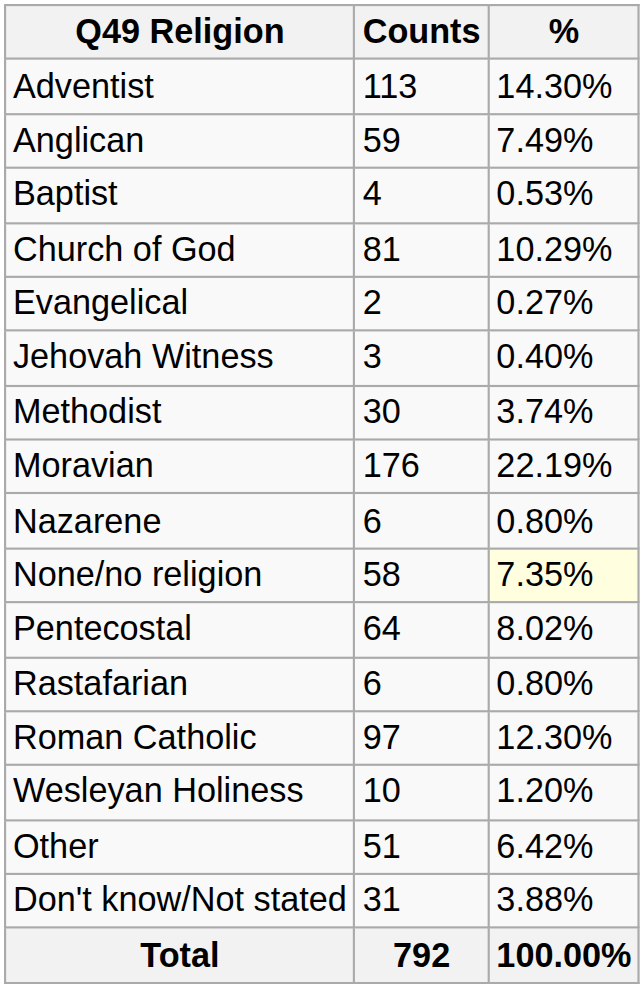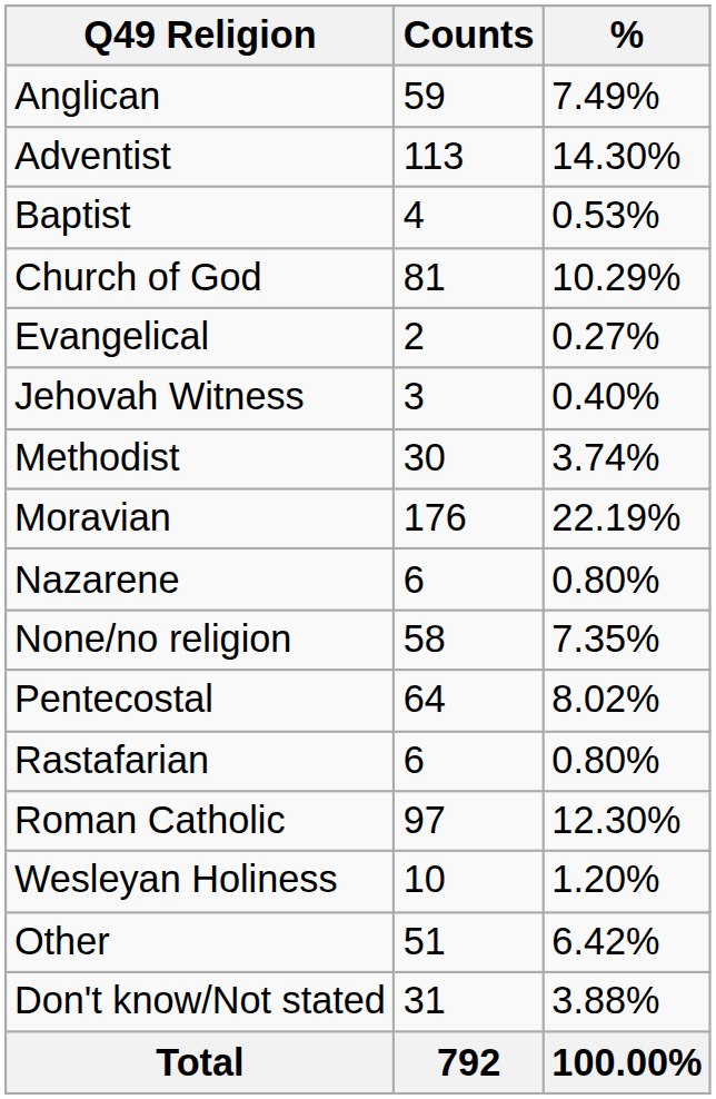rows swapped: Adventist <-> Anglican
None/no religion | %: lightyellow background -> no background
